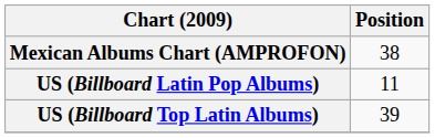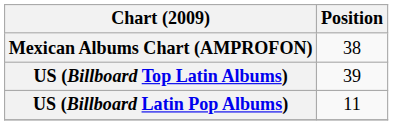rows swapped: US (Billboard Top Latin Albums) <-> US (Billboard Latin Pop Albums)
